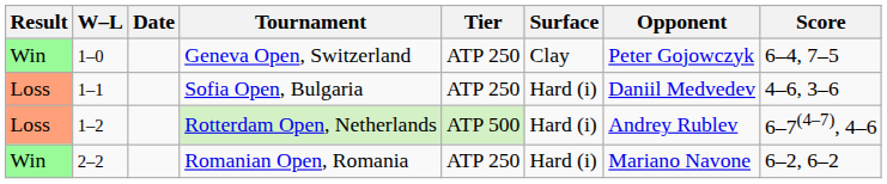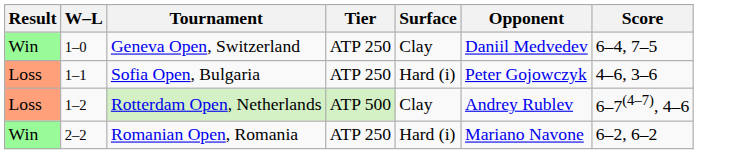- column: Date
Geneva Open, Switzerland | Opponent: Peter Gojowczyk -> Daniil Medvedev
Sofia Open, Bulgaria | Opponent: Daniil Medvedev -> Peter Gojowczyk
Rotterdam Open, Netherlands | Surface: Hard (i) -> Clay
